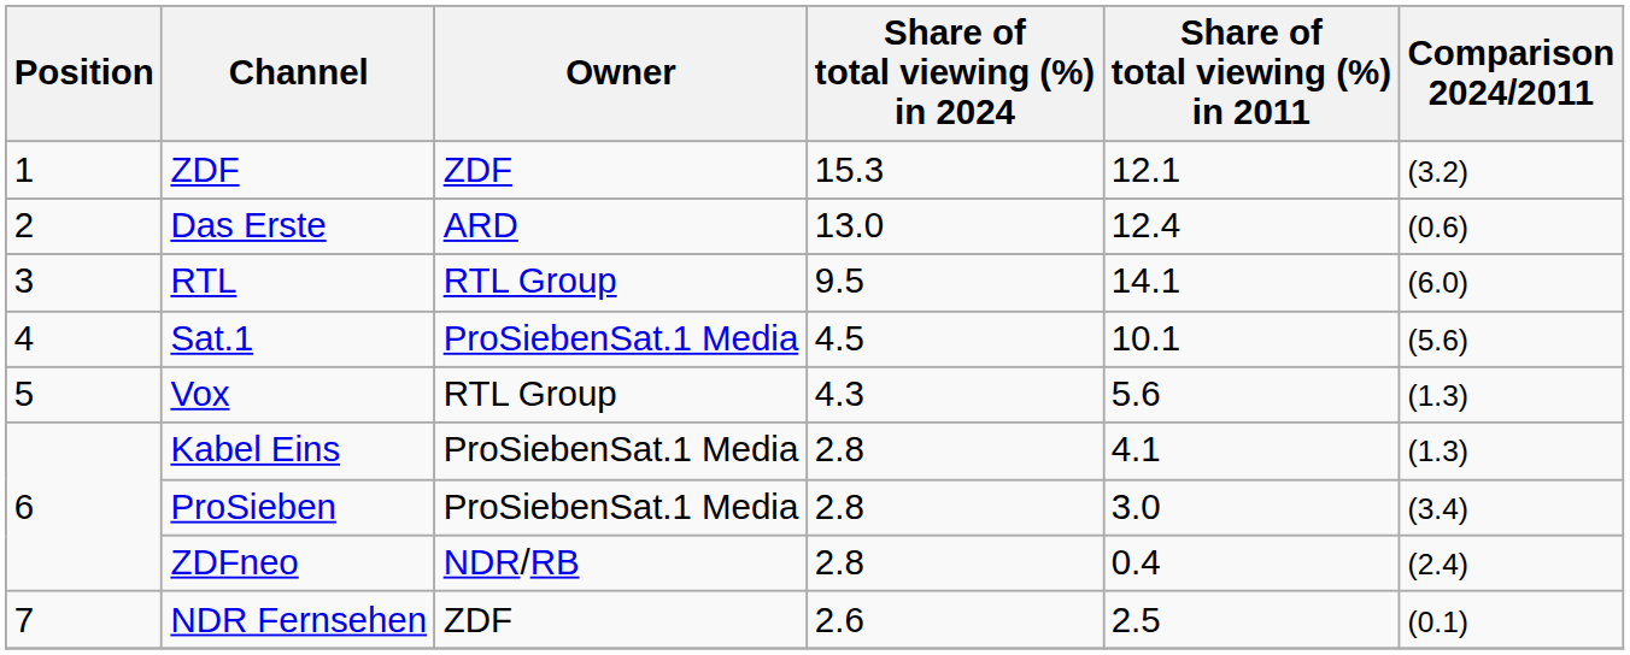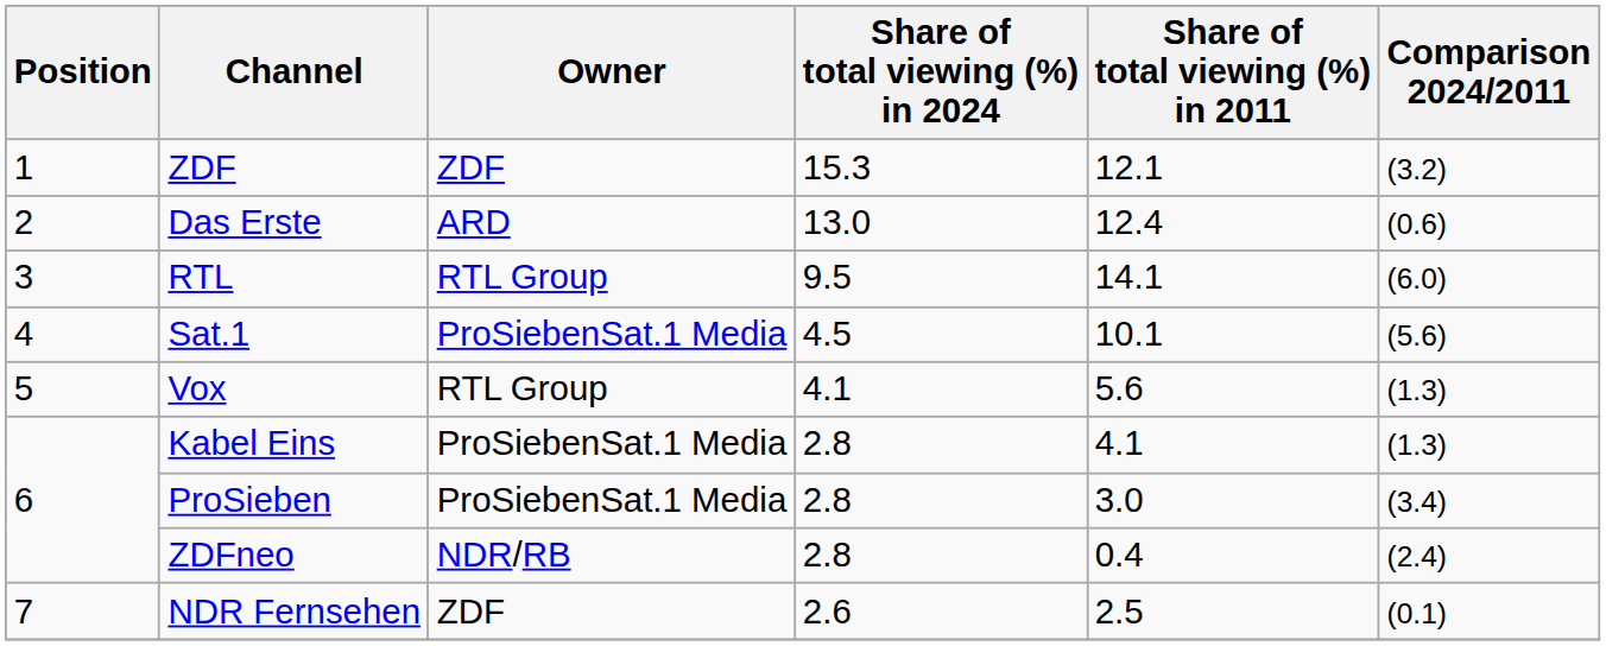Vox | Share of total viewing (%) in 2024: 4.3 -> 4.1
